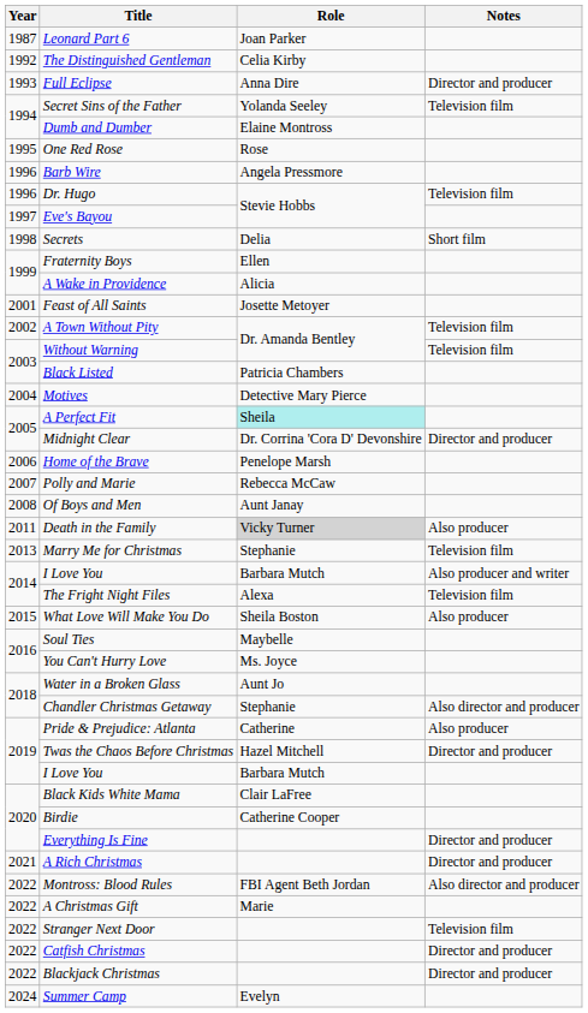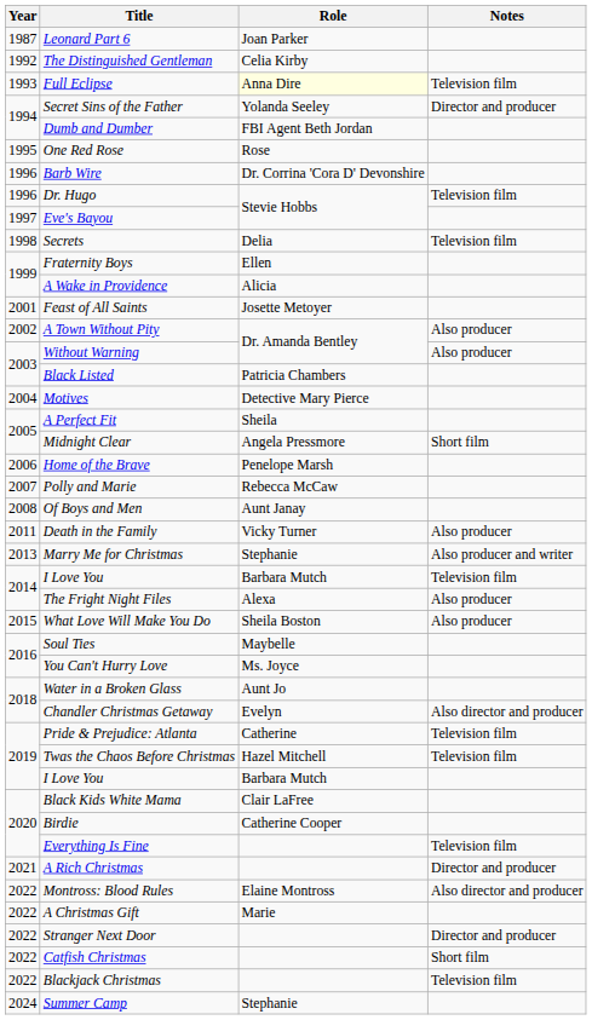Full Eclipse | Role: no background -> lightyellow background
Full Eclipse | Notes: Director and producer -> Television film
Secret Sins of the Father | Notes: Television film -> Director and producer
Dumb and Dumber | Role: Elaine Montross -> FBI Agent Beth Jordan
Barb Wire | Role: Angela Pressmore -> Dr. Corrina 'Cora D' Devonshire
Secrets | Notes: Short film -> Television film
A Town Without Pity | Notes: Television film -> Also producer
Without Warning | Notes: Television film -> Also producer
A Perfect Fit | Role: paleturquoise background -> no background
Midnight Clear | Role: Dr. Corrina 'Cora D' Devonshire -> Angela Pressmore
Midnight Clear | Notes: Director and producer -> Short film
Death in the Family | Role: lightgrey background -> no background
Marry Me for Christmas | Notes: Television film -> Also producer and writer
2014 / I Love You | Notes: Also producer and writer -> Television film
The Fright Night Files | Notes: Television film -> Also producer
Chandler Christmas Getaway | Role: Stephanie -> Evelyn
Pride & Prejudice: Atlanta | Notes: Also producer -> Television film
Twas the Chaos Before Christmas | Notes: Director and producer -> Television film
Everything Is Fine | Notes: Director and producer -> Television film
Montross: Blood Rules | Role: FBI Agent Beth Jordan -> Elaine Montross
Stranger Next Door | Notes: Television film -> Director and producer
Catfish Christmas | Notes: Director and producer -> Short film
Blackjack Christmas | Notes: Director and producer -> Television film
Summer Camp | Role: Evelyn -> Stephanie
